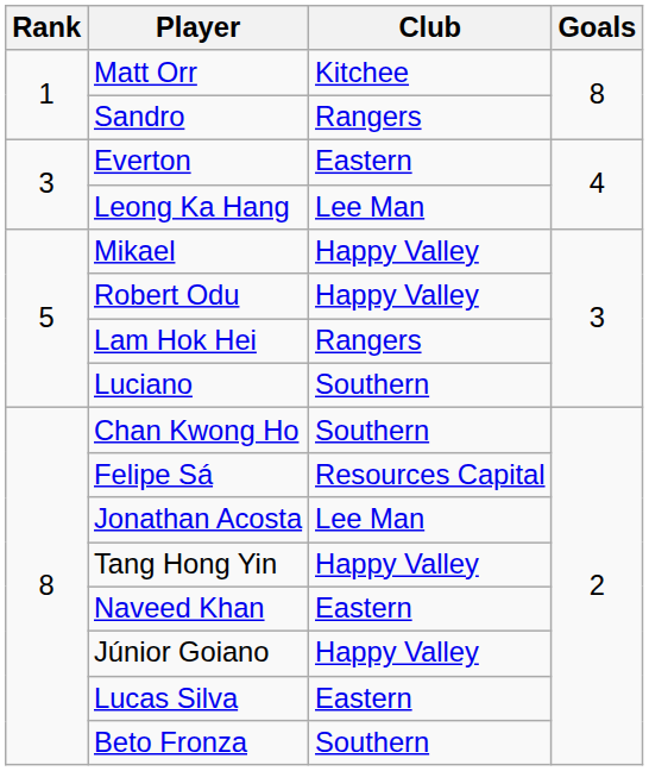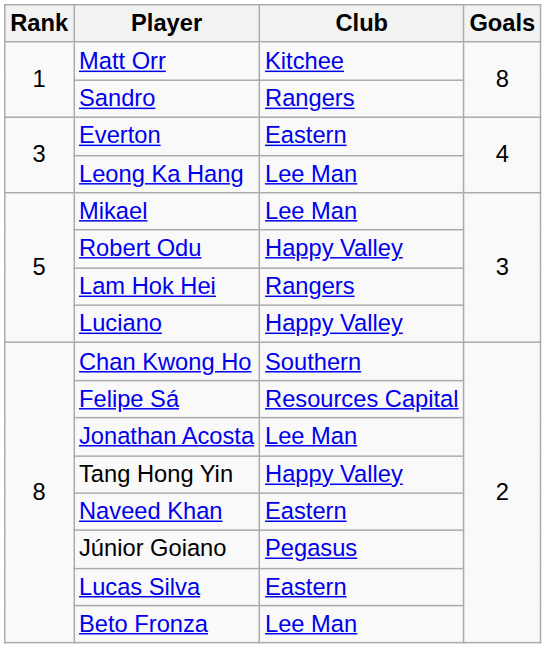Mikael | Club: Happy Valley -> Lee Man
Luciano | Club: Southern -> Happy Valley
Júnior Goiano | Club: Happy Valley -> Pegasus
Beto Fronza | Club: Southern -> Lee Man
